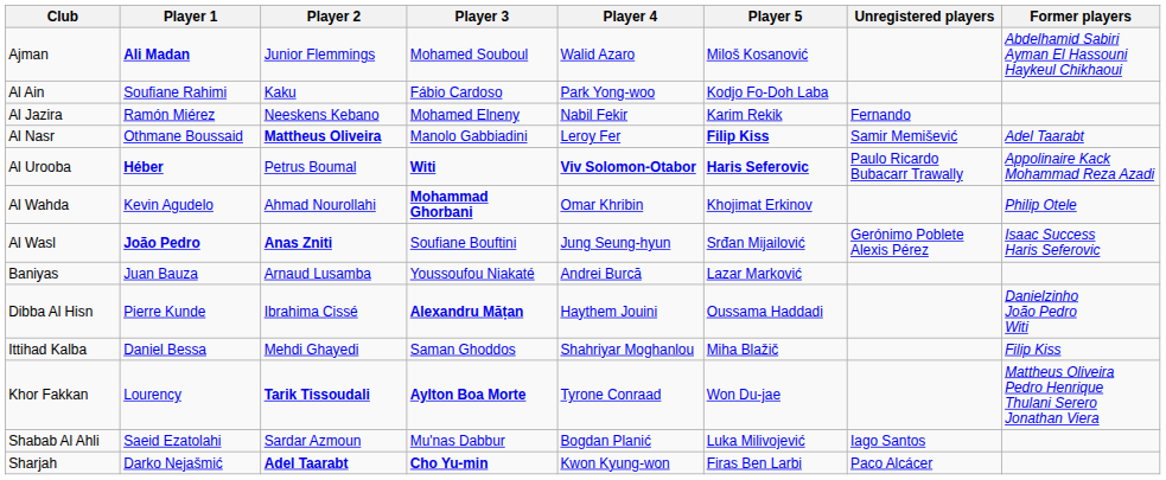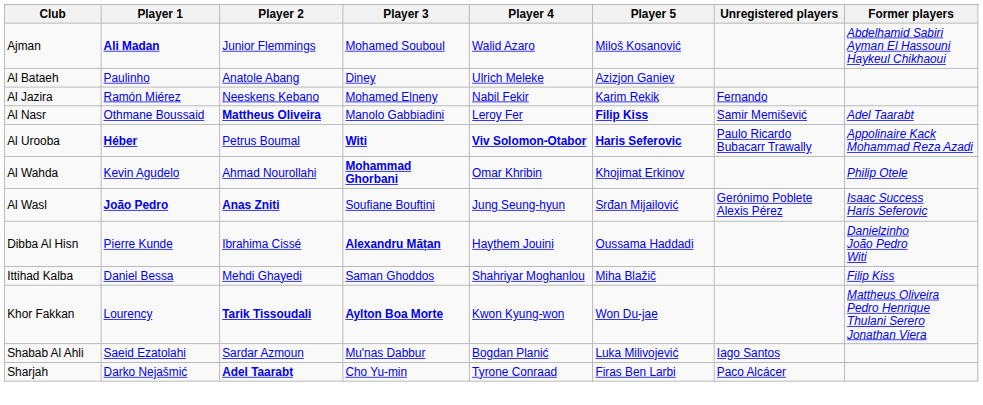- row: Al Ain | Soufiane Rahimi | Kaku | Fábio Cardoso | Park Yong-woo | Kodjo Fo-Doh Laba
+ row: Al Bataeh | Paulinho | Anatole Abang | Diney | Ulrich Meleke | Azizjon Ganiev
- row: Baniyas | Juan Bauza | Arnaud Lusamba | Youssoufou Niakaté | Andrei Burcă | Lazar Marković
Khor Fakkan | Player 4: Tyrone Conraad -> Kwon Kyung-won
Sharjah | Player 3: bold -> normal
Sharjah | Player 4: Kwon Kyung-won -> Tyrone Conraad
